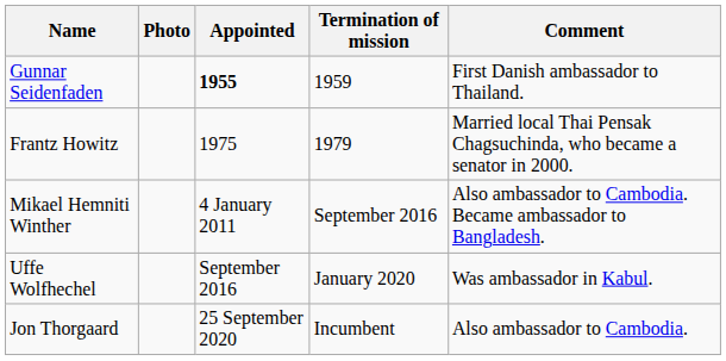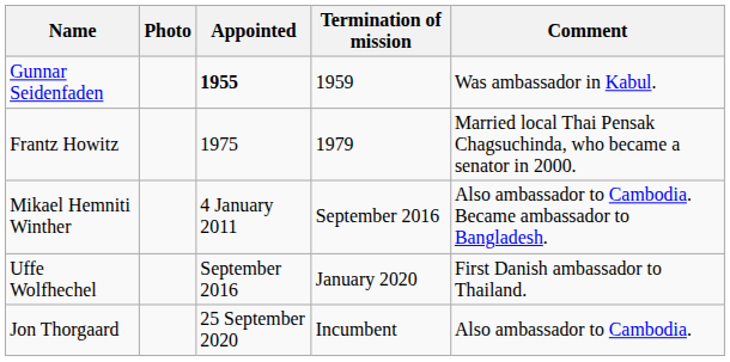Gunnar Seidenfaden | Comment: First Danish ambassador to Thailand. -> Was ambassador in Kabul.
Uffe Wolfhechel | Comment: Was ambassador in Kabul. -> First Danish ambassador to Thailand.
